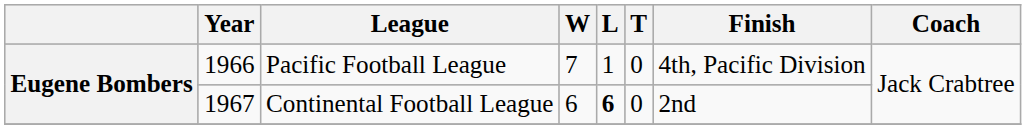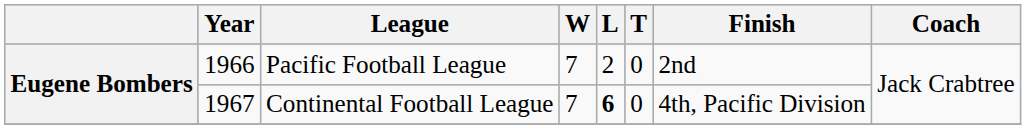Pacific Football League | L: 1 -> 2
Pacific Football League | Finish: 4th, Pacific Division -> 2nd
Continental Football League | W: 6 -> 7
Continental Football League | Finish: 2nd -> 4th, Pacific Division
